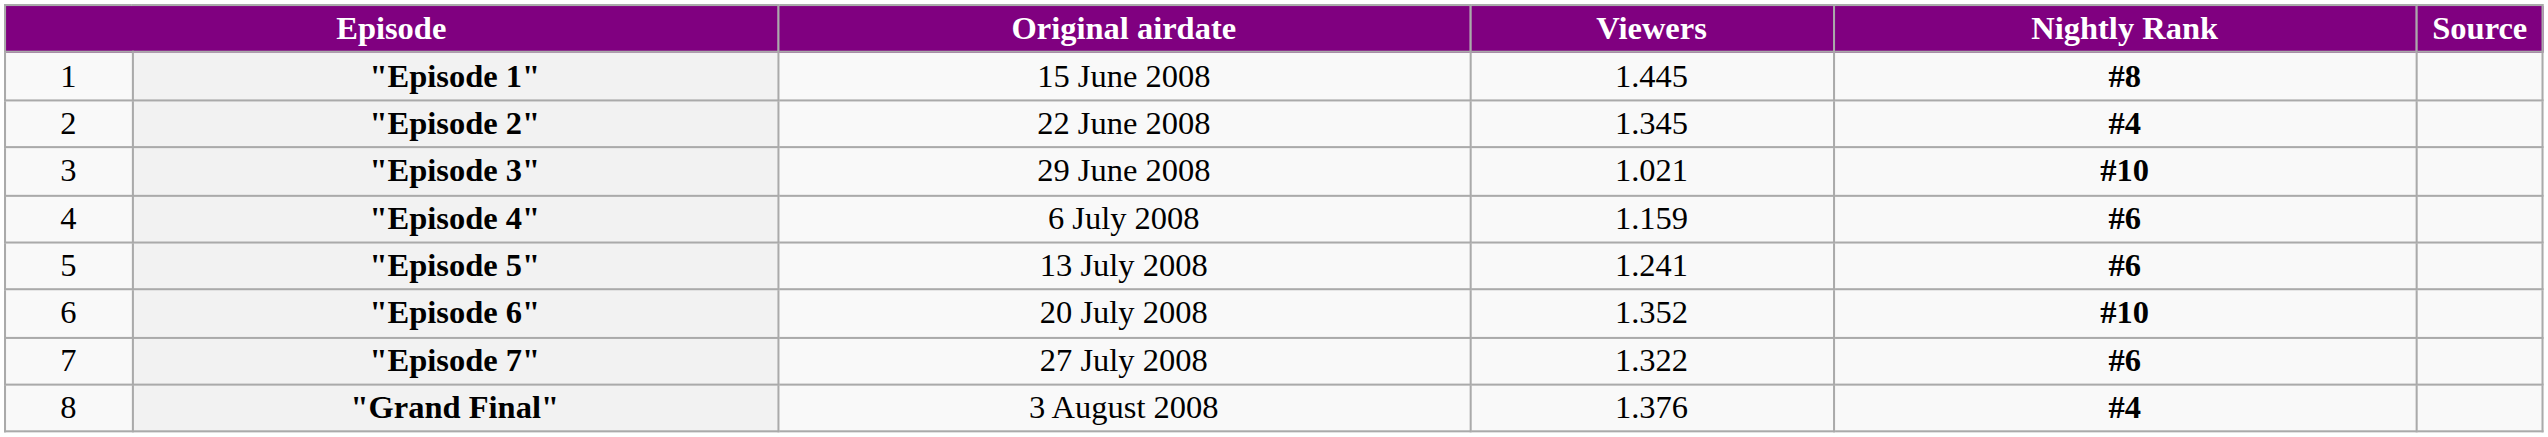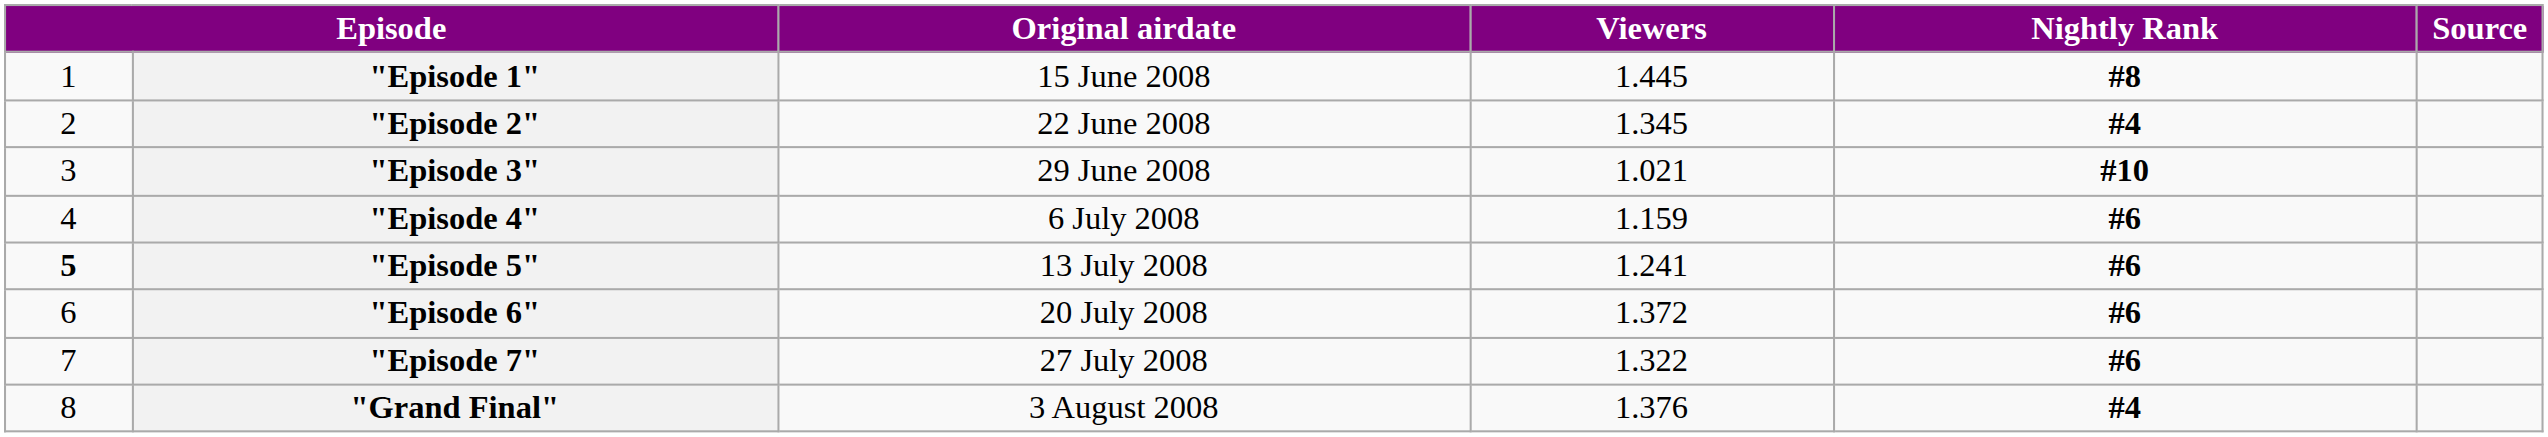"Episode 5" | column 1: normal -> bold
"Episode 6" | Viewers: 1.352 -> 1.372
"Episode 6" | Nightly Rank: #10 -> #6
